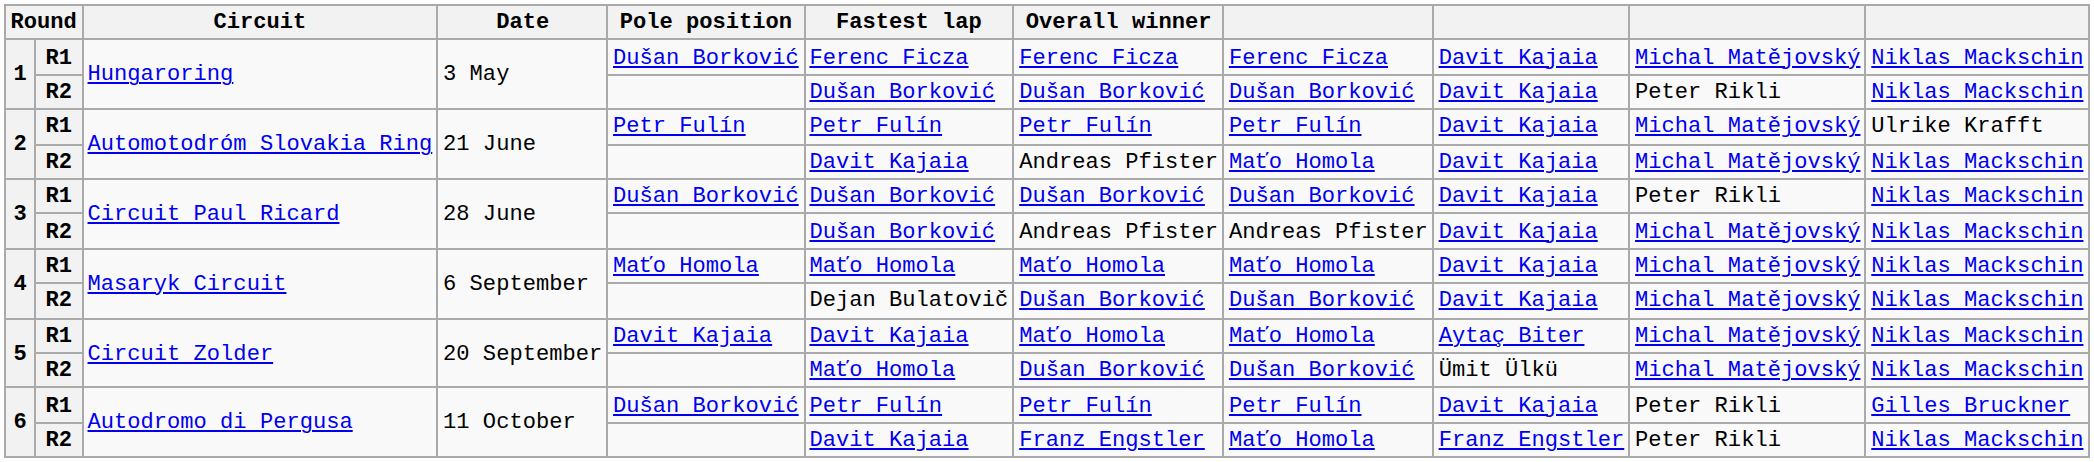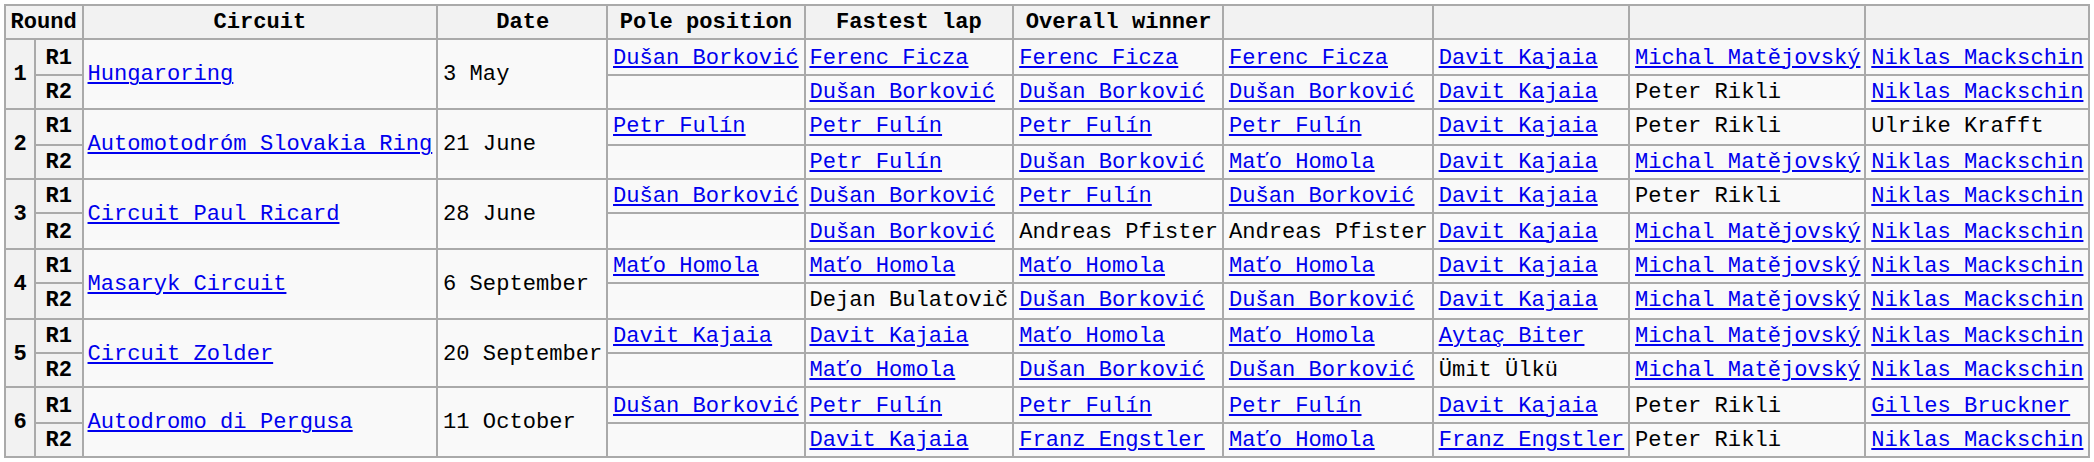2 / R1 | column 10: Michal Matějovský -> Peter Rikli
2 / R2 | Fastest lap: Davit Kajaia -> Petr Fulín
2 / R2 | Overall winner: Andreas Pfister -> Dušan Borković
3 / R1 | Overall winner: Dušan Borković -> Petr Fulín
